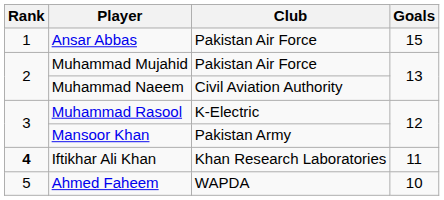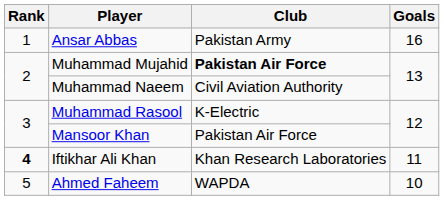Ansar Abbas | Club: Pakistan Air Force -> Pakistan Army
Ansar Abbas | Goals: 15 -> 16
Muhammad Mujahid | Club: normal -> bold
Mansoor Khan | Club: Pakistan Army -> Pakistan Air Force
